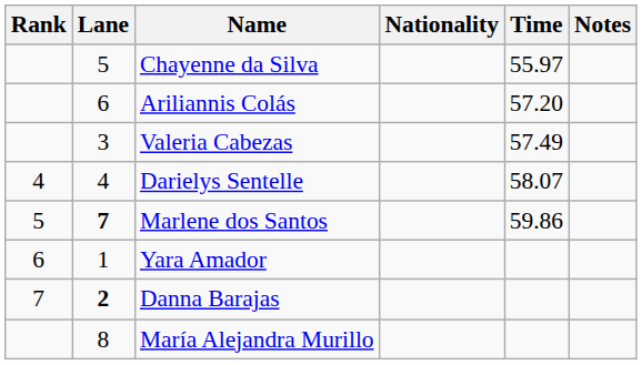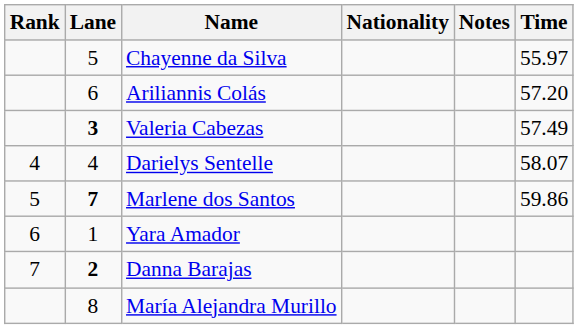columns swapped: Time <-> Notes
Valeria Cabezas | Lane: normal -> bold
